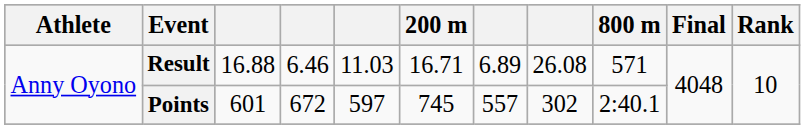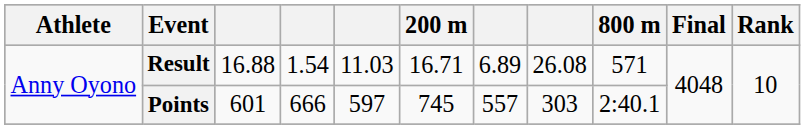Result | column 4: 6.46 -> 1.54
Points | column 4: 672 -> 666
Points | column 8: 302 -> 303
